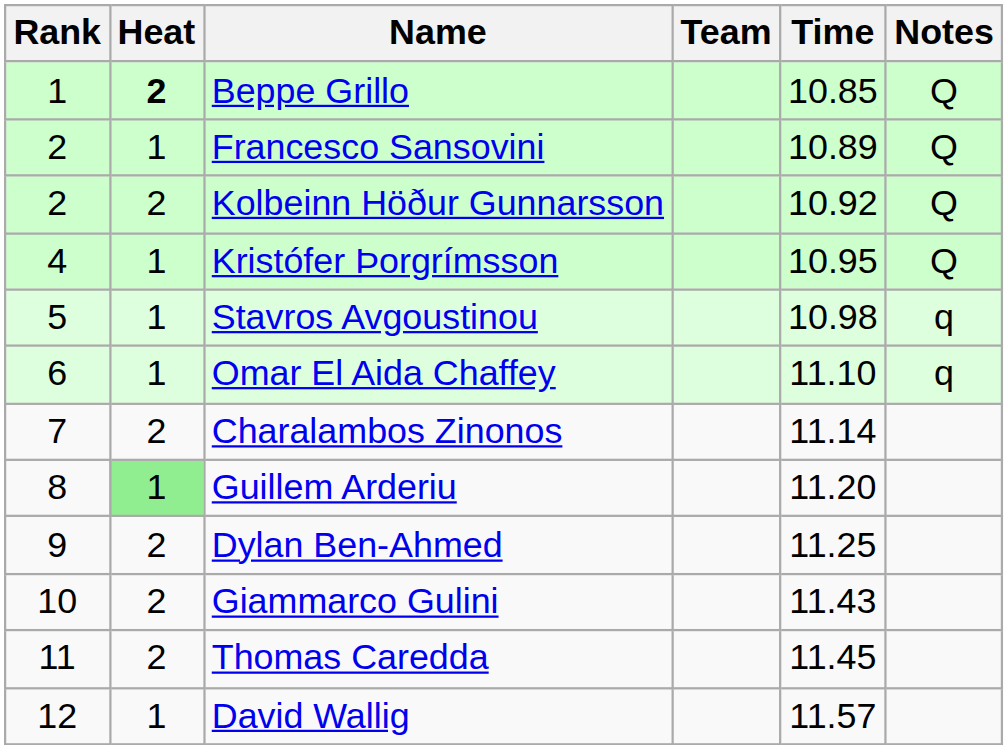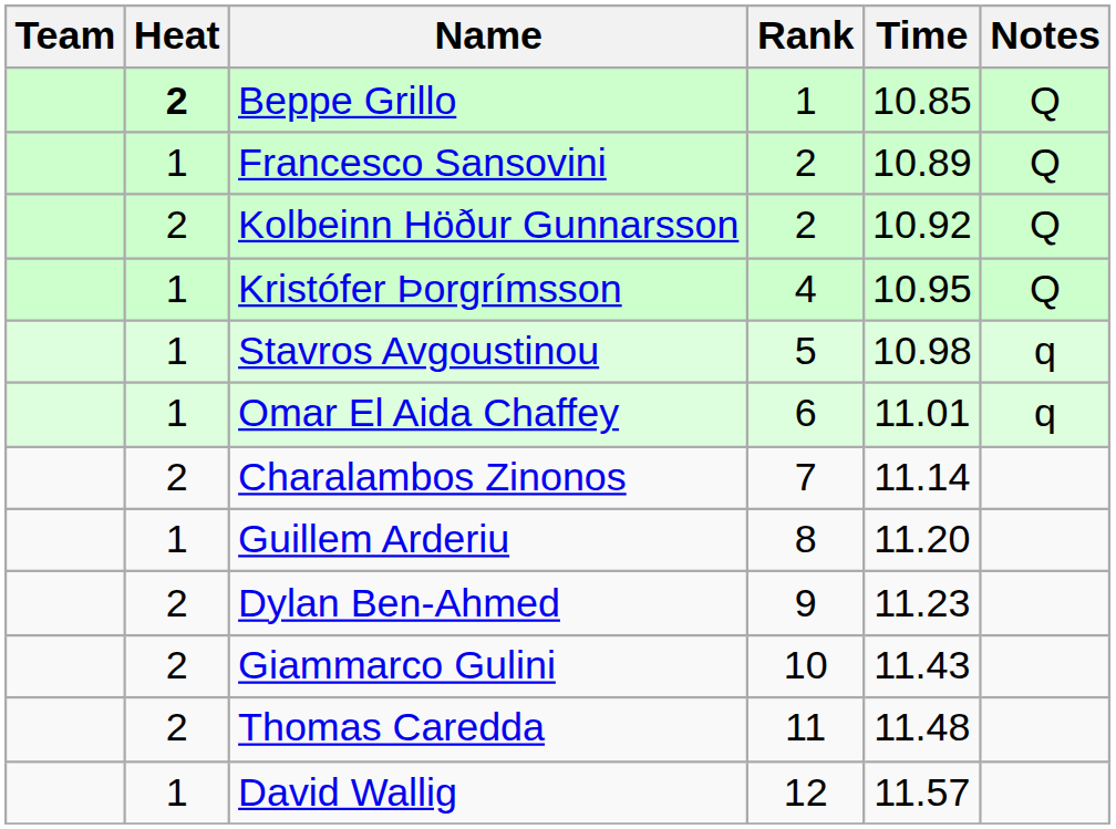columns swapped: Rank <-> Team
Omar El Aida Chaffey | Time: 11.10 -> 11.01
Guillem Arderiu | Heat: lightgreen background -> no background
Dylan Ben-Ahmed | Time: 11.25 -> 11.23
Thomas Caredda | Time: 11.45 -> 11.48
